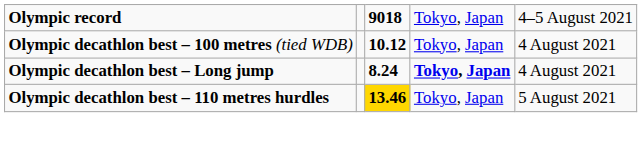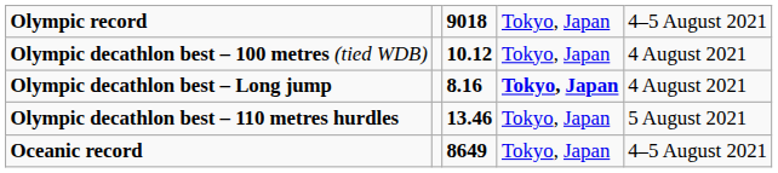Olympic decathlon best – Long jump | column 3: 8.24 -> 8.16
Olympic decathlon best – 110 metres hurdles | column 3: gold background -> no background
+ row: Oceanic record | 8649 | Tokyo, Japan | 4–5 August 2021
